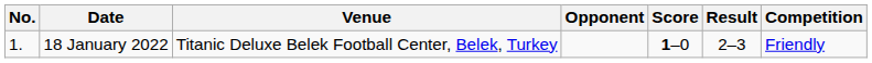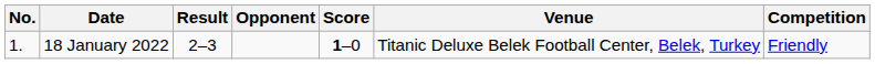columns swapped: Venue <-> Result
